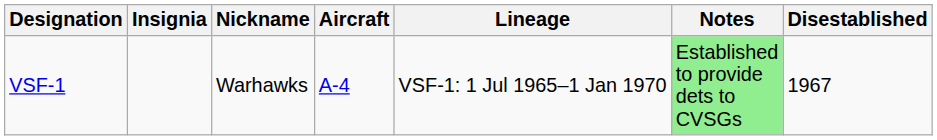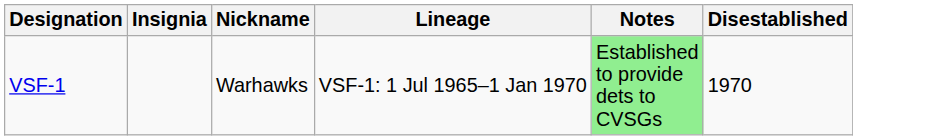- column: Aircraft | A-4
VSF-1 | Disestablished: 1967 -> 1970
